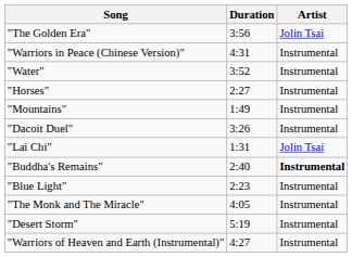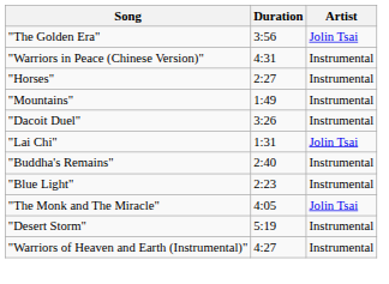- row: "Water" | 3:52 | Instrumental
"Buddha's Remains" | Artist: bold -> normal
"The Monk and The Miracle" | Artist: Instrumental -> Jolin Tsai
